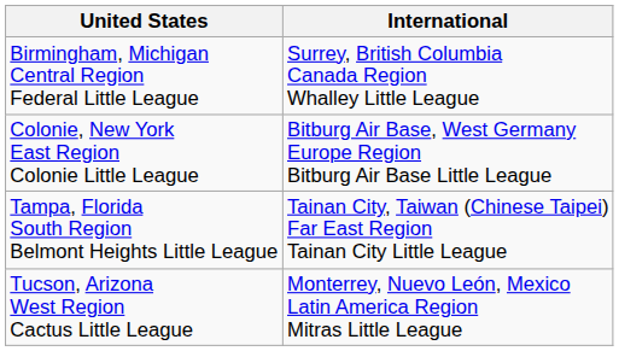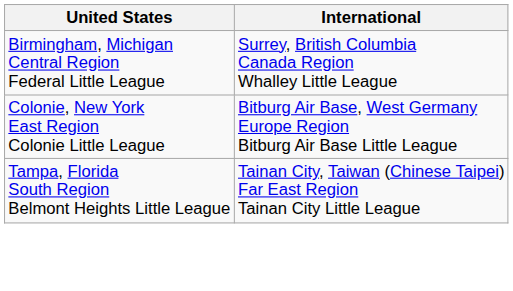- row: Tucson, Arizona West Region Cactus Little League | Monterrey, Nuevo León, Mexico Latin America Region Mitras Little League
